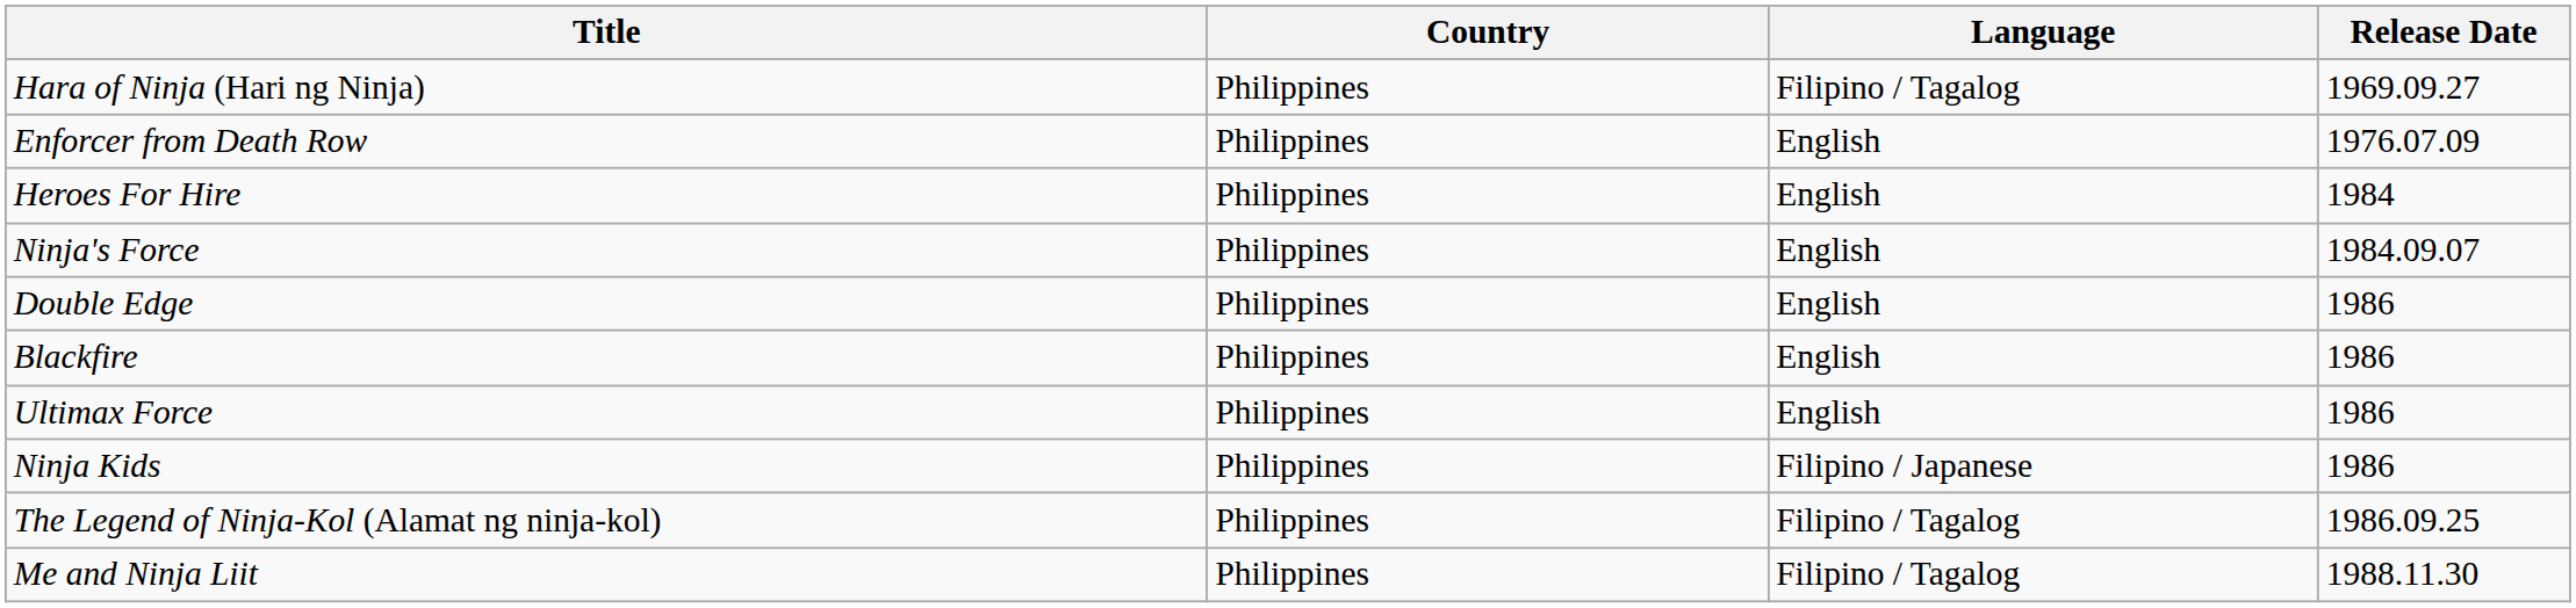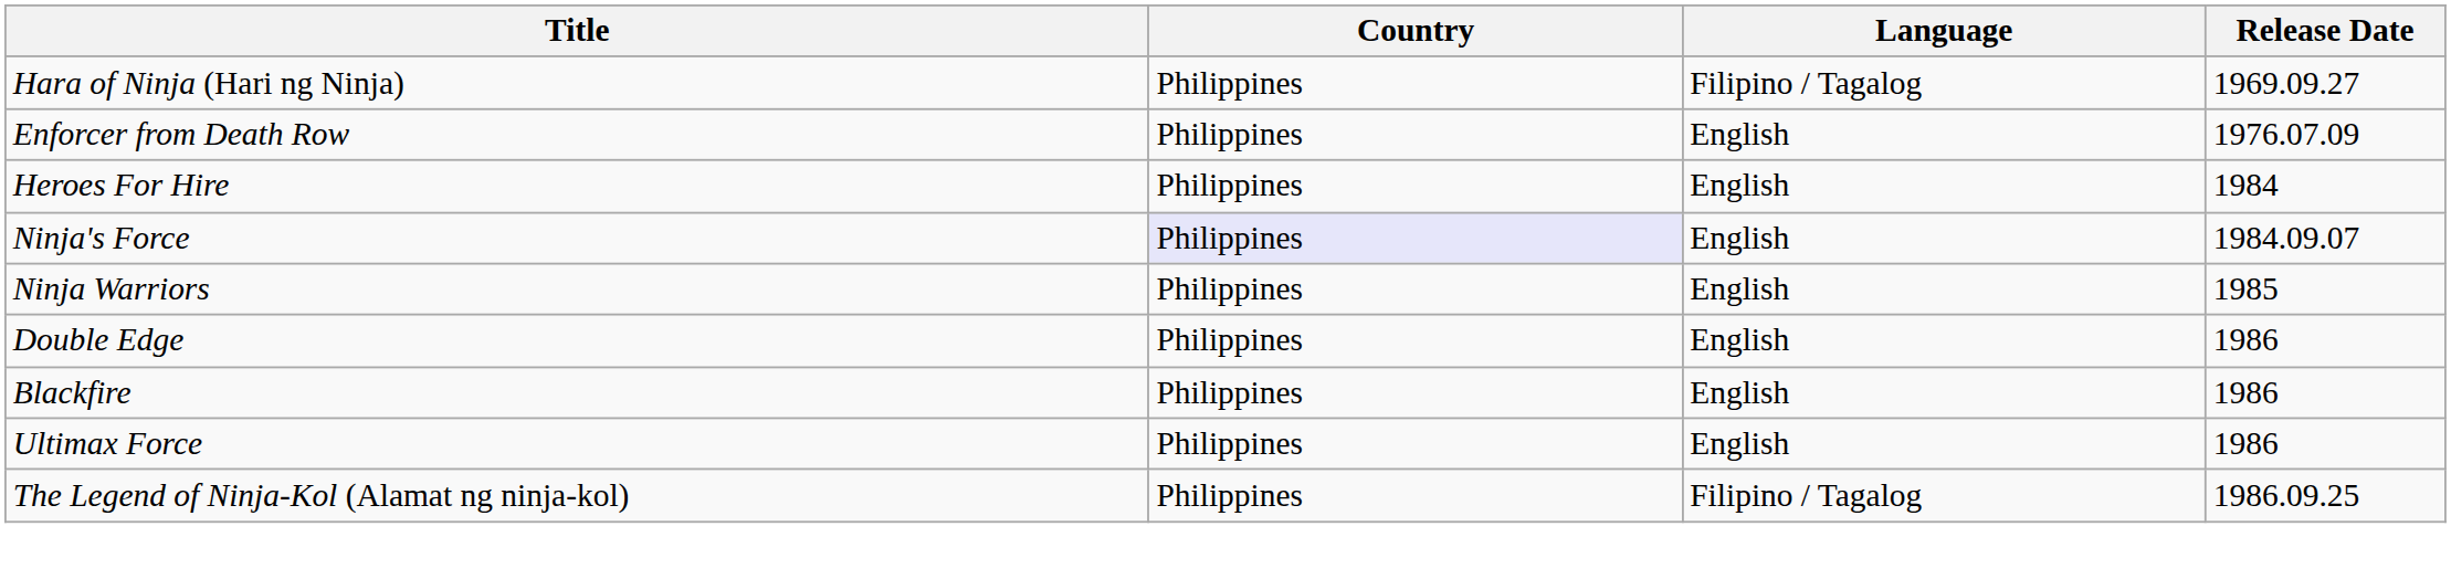Ninja's Force | Country: no background -> lavender background
+ row: Ninja Warriors | Philippines | English | 1985
- row: Ninja Kids | Philippines | Filipino / Japanese | 1986
- row: Me and Ninja Liit | Philippines | Filipino / Tagalog | 1988.11.30
